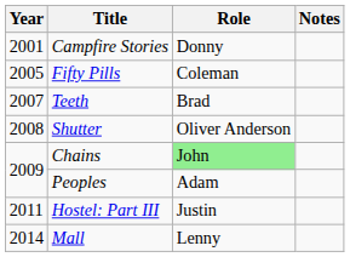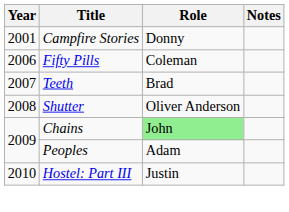Fifty Pills | Year: 2005 -> 2006
Hostel: Part III | Year: 2011 -> 2010
- row: 2014 | Mall | Lenny
